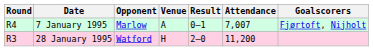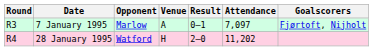7 January 1995 | Round: R4 -> R3
7 January 1995 | Attendance: 7,007 -> 7,097
28 January 1995 | Round: R3 -> R4
28 January 1995 | Attendance: 11,200 -> 11,202
